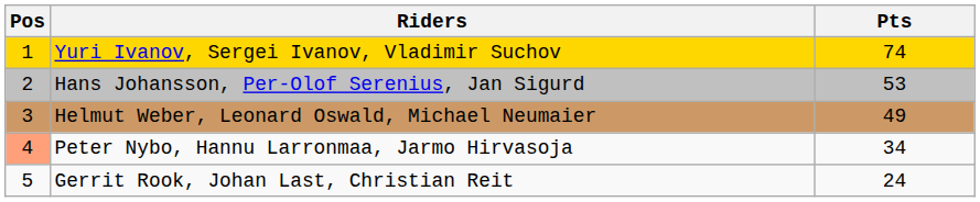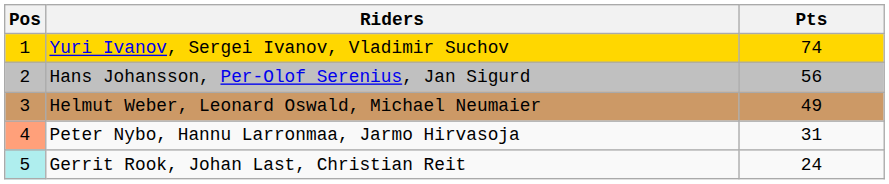Hans Johansson, Per-Olof Serenius, Jan Sigurd | Pts: 53 -> 56
Peter Nybo, Hannu Larronmaa, Jarmo Hirvasoja | Pts: 34 -> 31
Gerrit Rook, Johan Last, Christian Reit | Pos: no background -> paleturquoise background
